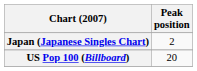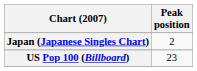US Pop 100 (Billboard) | Peak position: 20 -> 23
